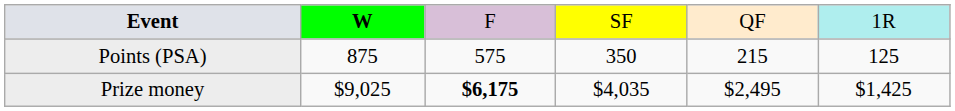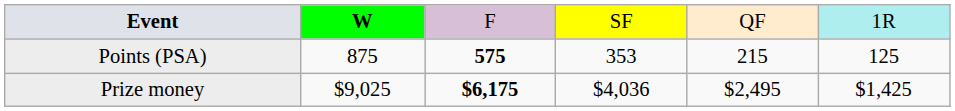Points (PSA) | column 3: normal -> bold
Points (PSA) | column 4: 350 -> 353
Prize money | column 4: $4,035 -> $4,036
